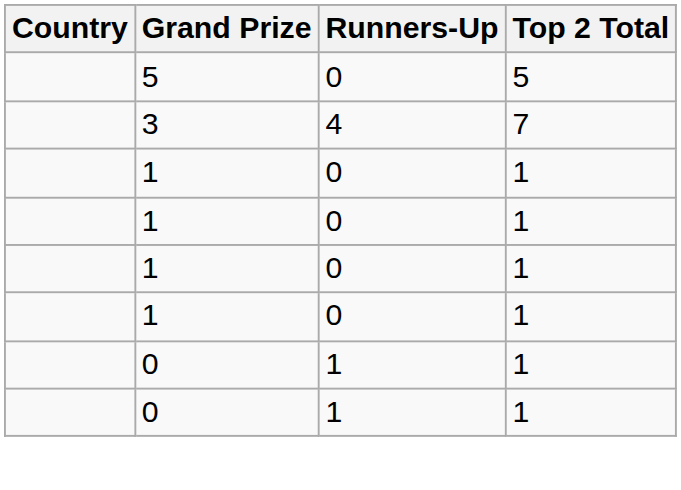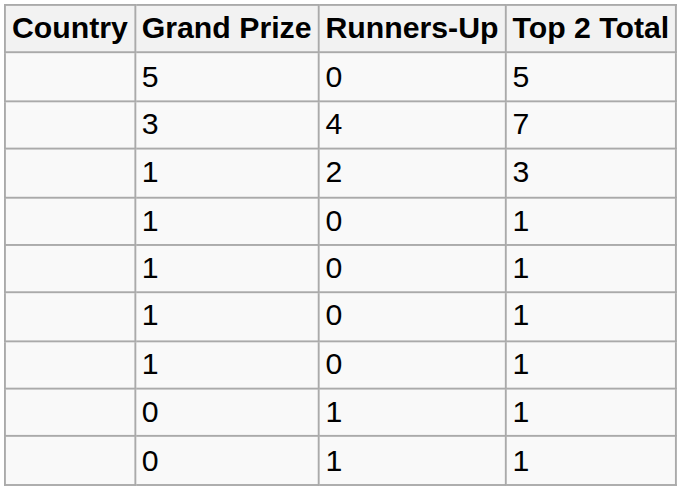+ row: 1 | 2 | 3
